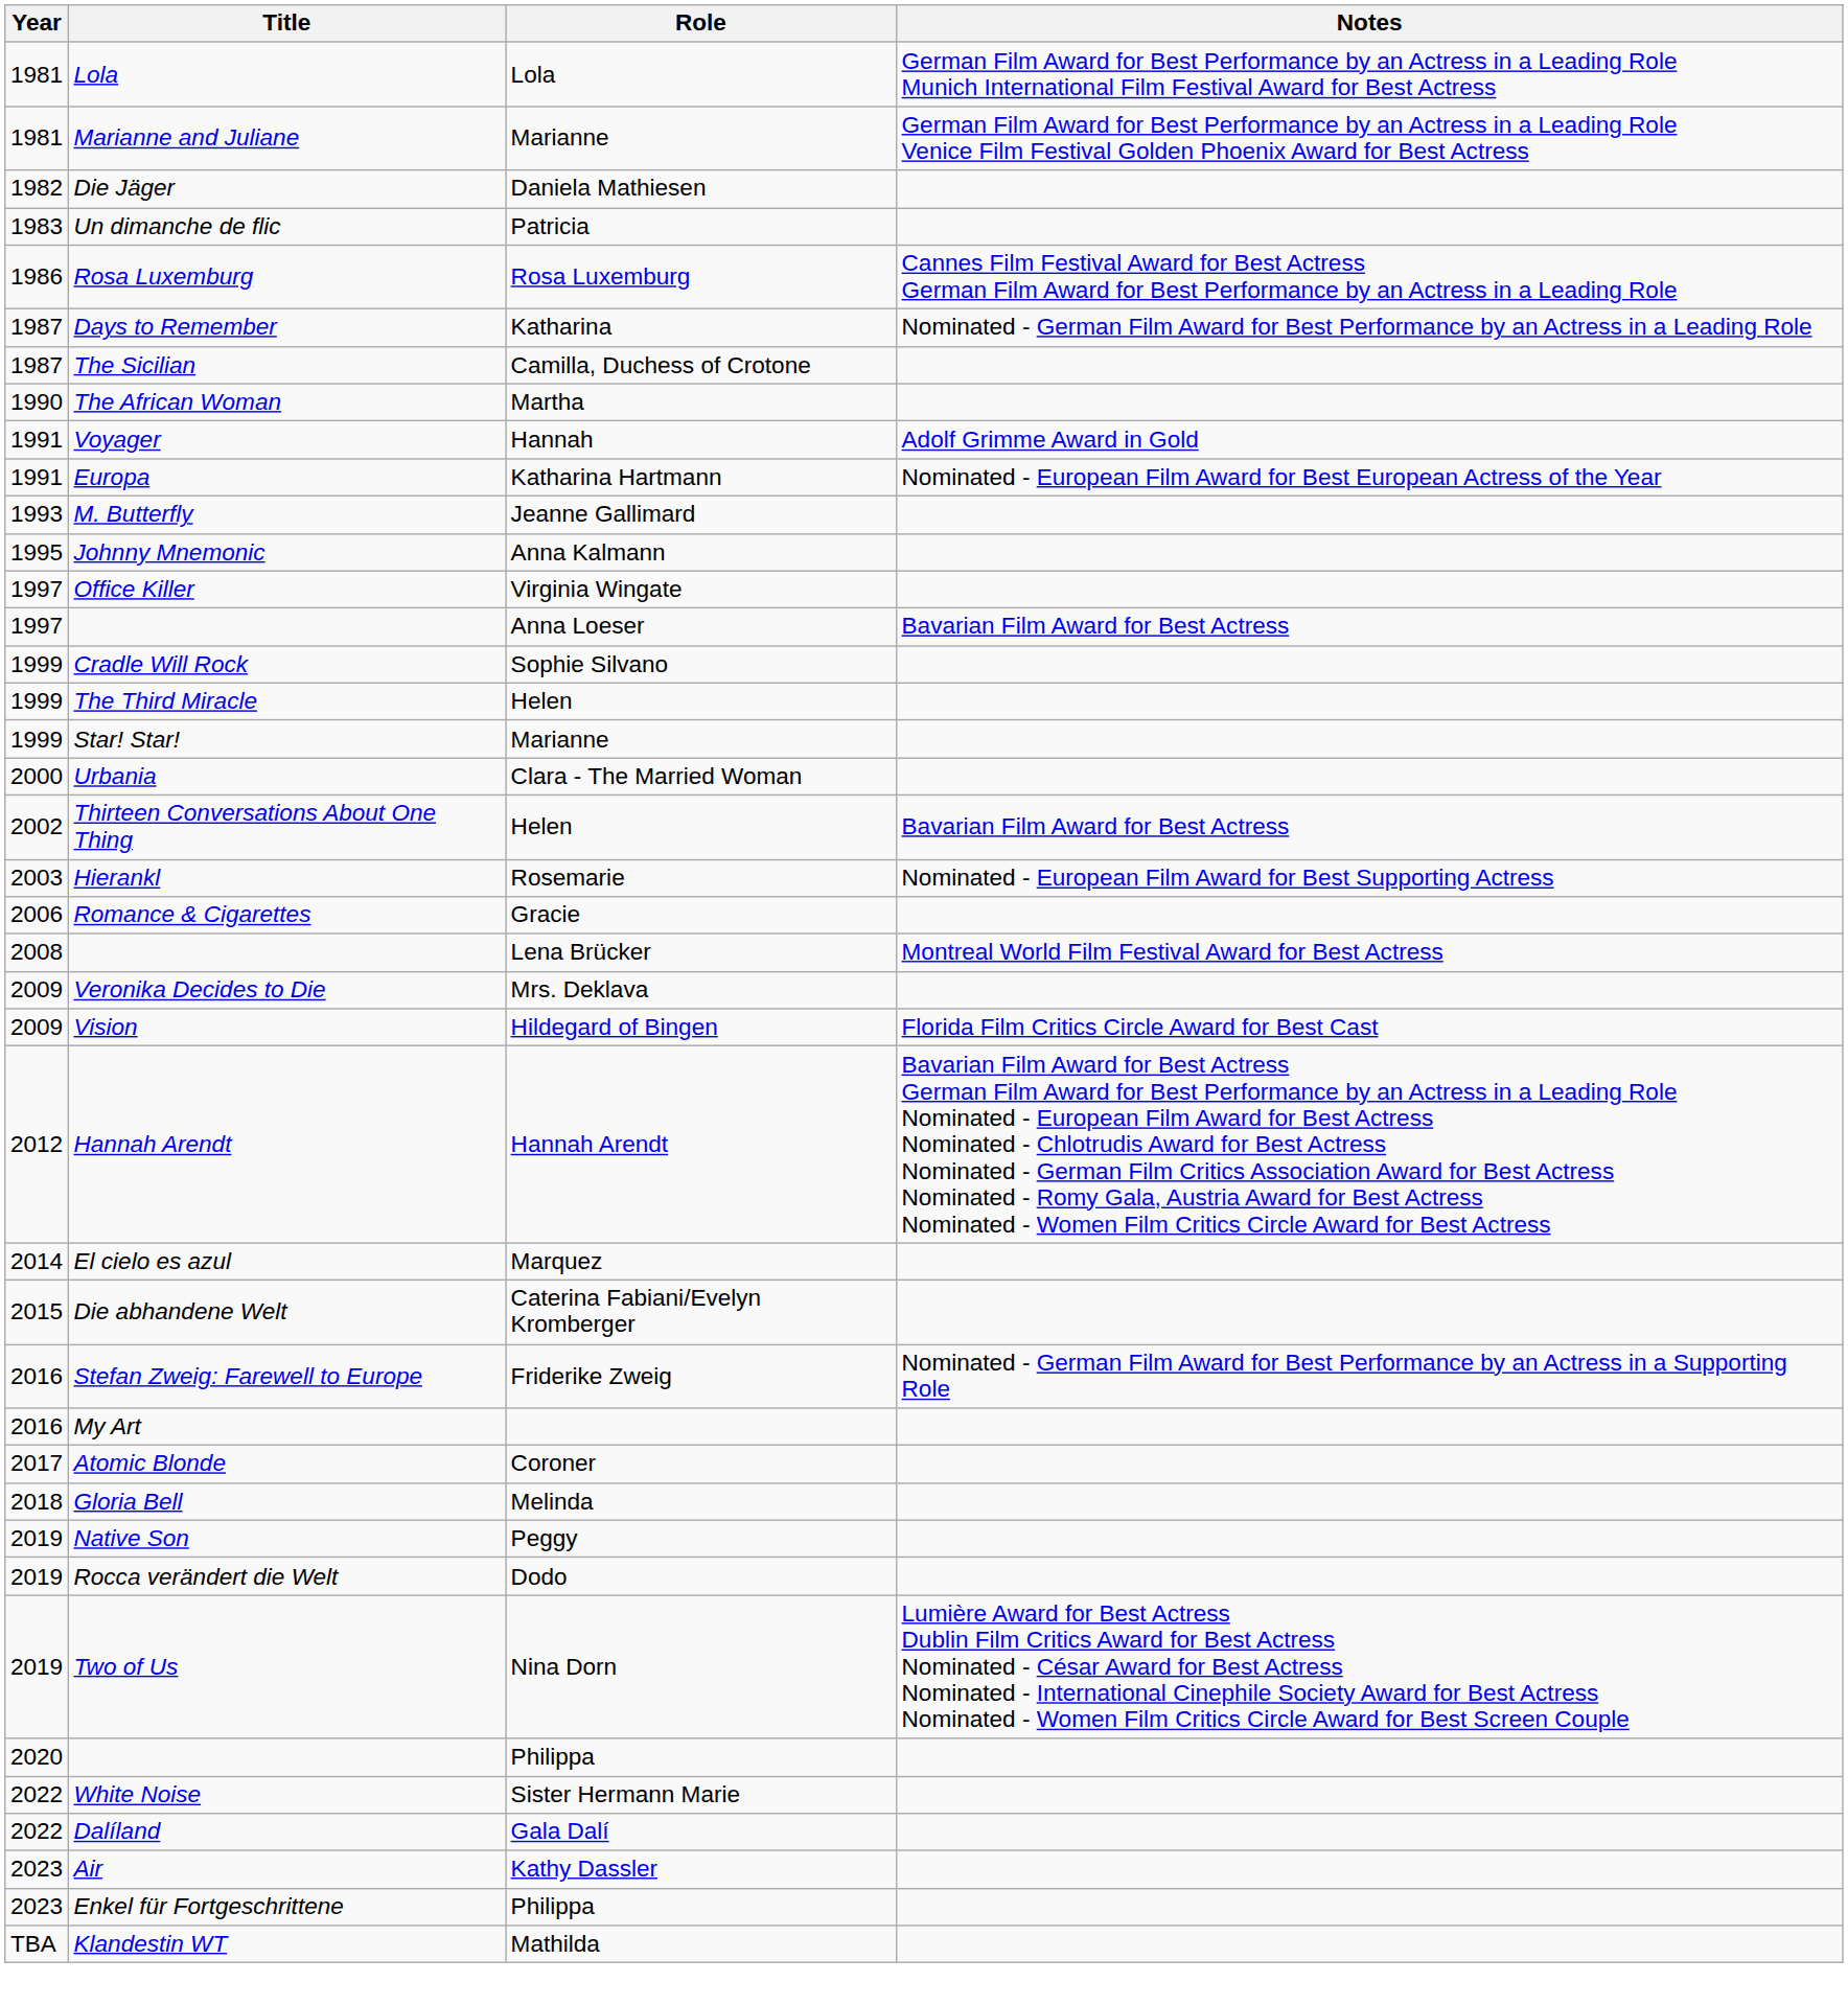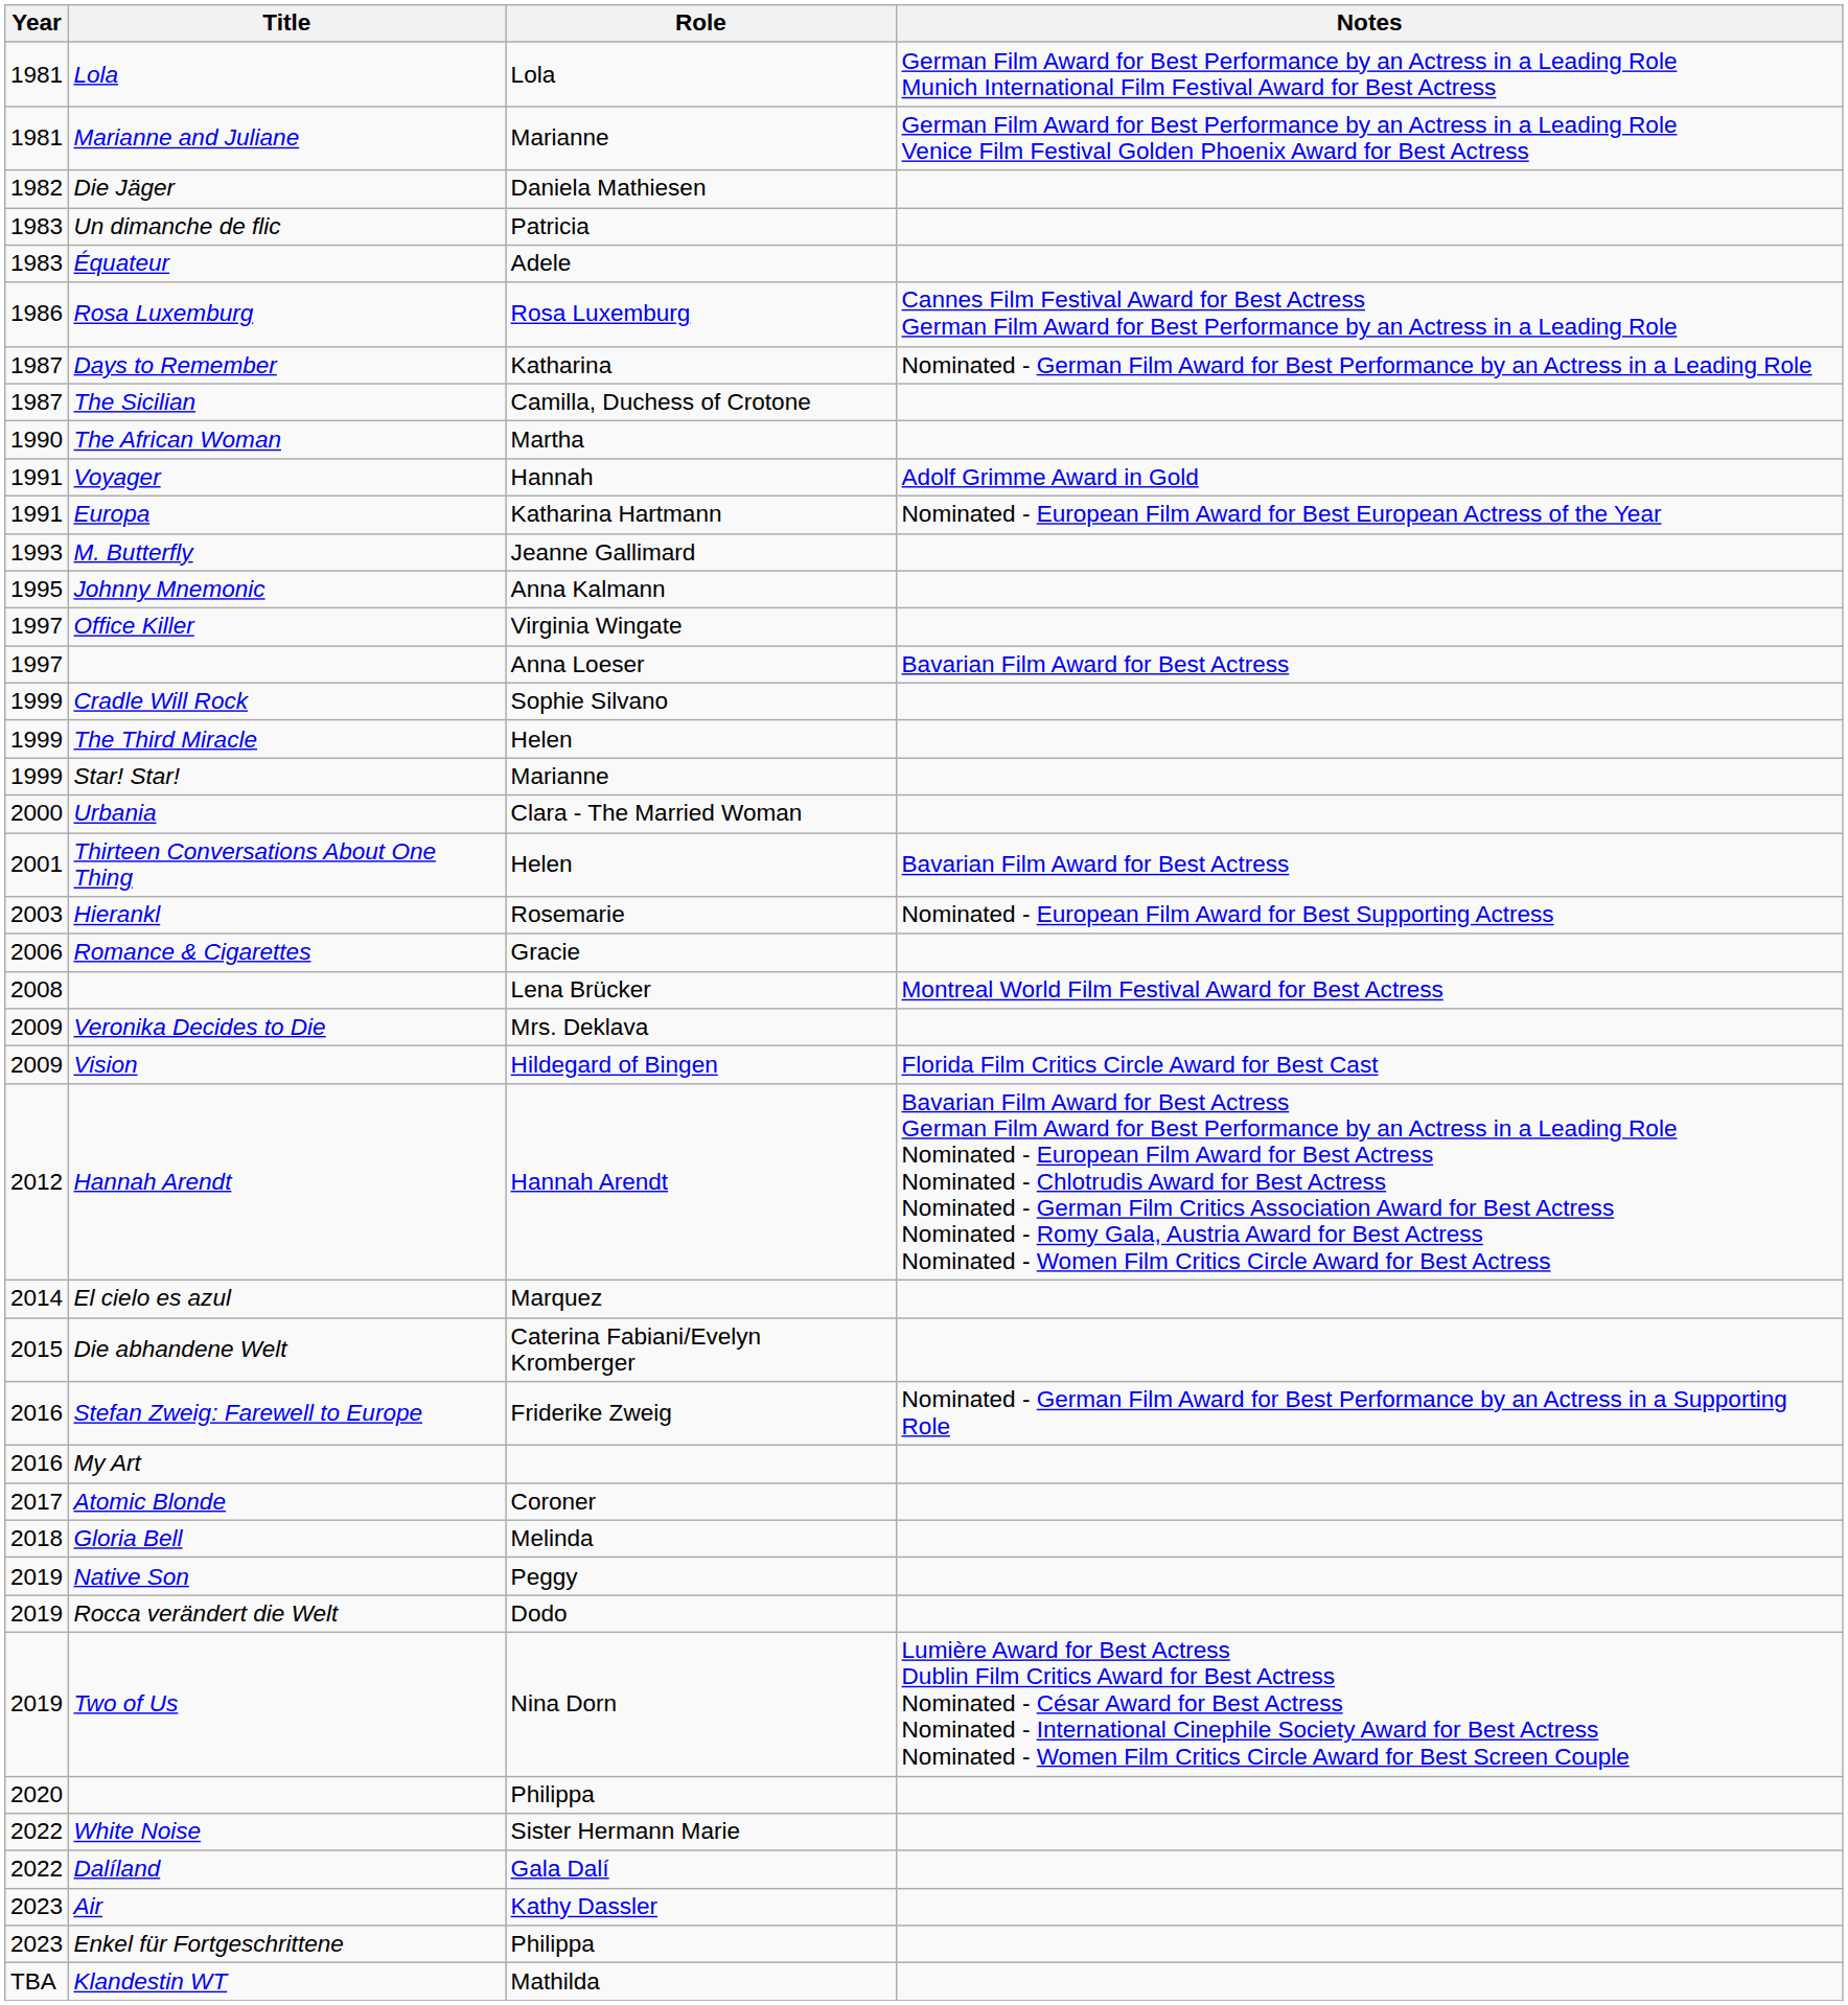+ row: 1983 | Équateur | Adele
Thirteen Conversations About One Thing | Year: 2002 -> 2001
